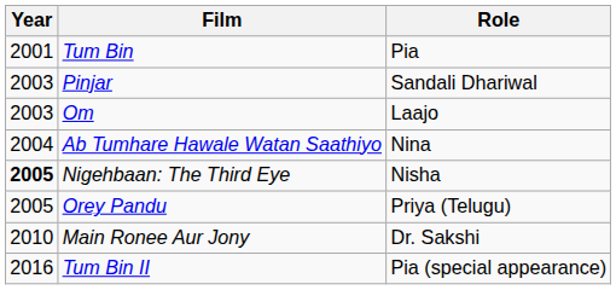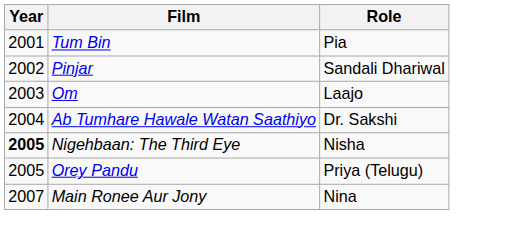Pinjar | Year: 2003 -> 2002
Ab Tumhare Hawale Watan Saathiyo | Role: Nina -> Dr. Sakshi
Main Ronee Aur Jony | Year: 2010 -> 2007
Main Ronee Aur Jony | Role: Dr. Sakshi -> Nina
- row: 2016 | Tum Bin II | Pia (special appearance)
